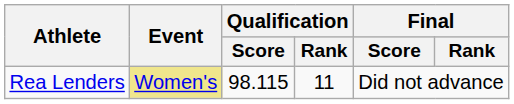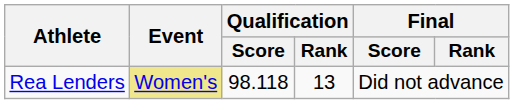Rea Lenders | Qualification / Score: 98.115 -> 98.118
Rea Lenders | Qualification / Rank: 11 -> 13
